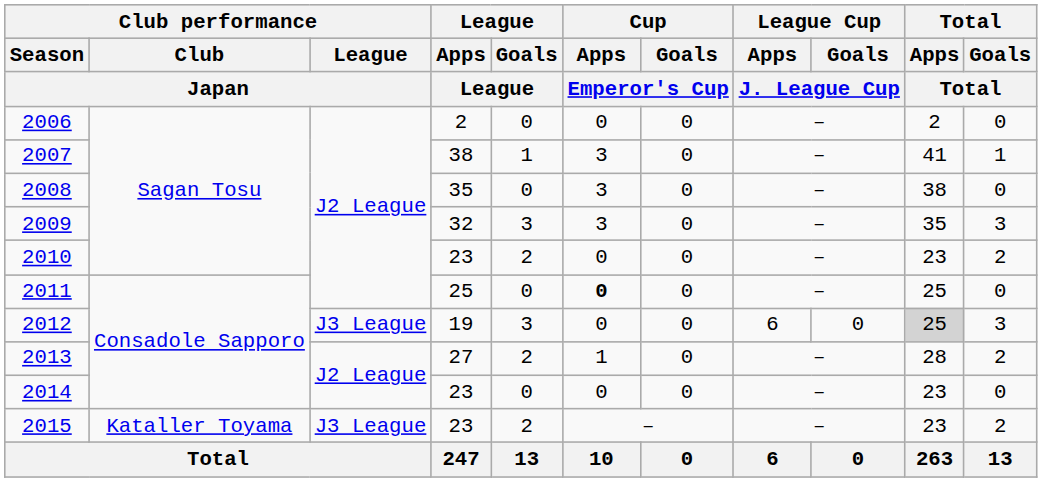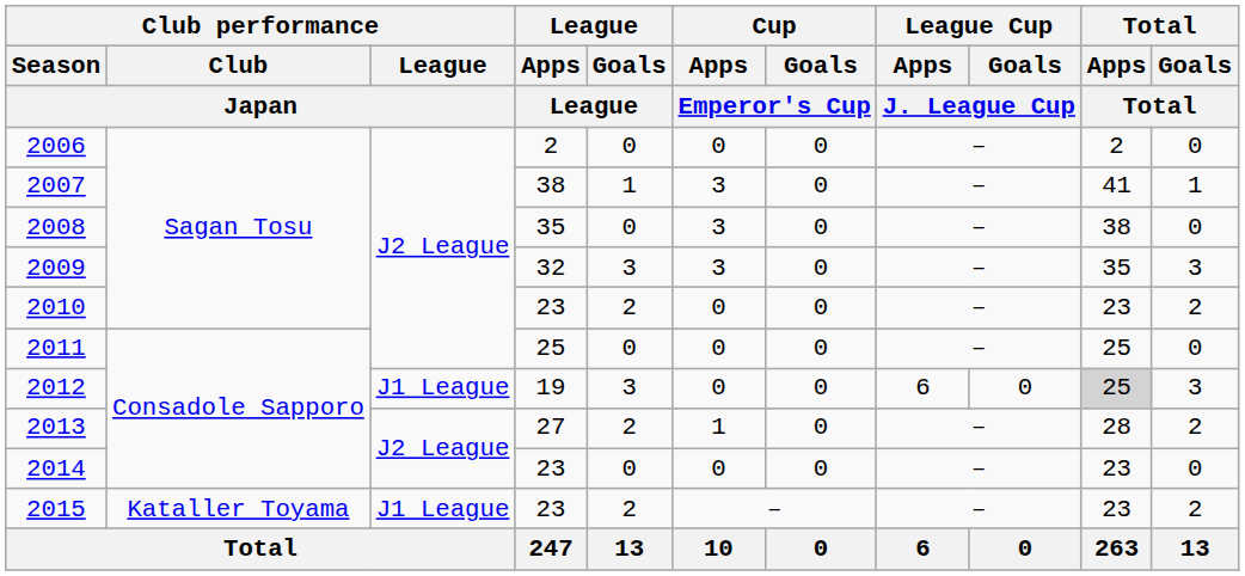2011 | Cup / Apps / Emperor's Cup: bold -> normal
2012 | Club performance / League / Japan: J3 League -> J1 League
2015 | Club performance / League / Japan: J3 League -> J1 League
